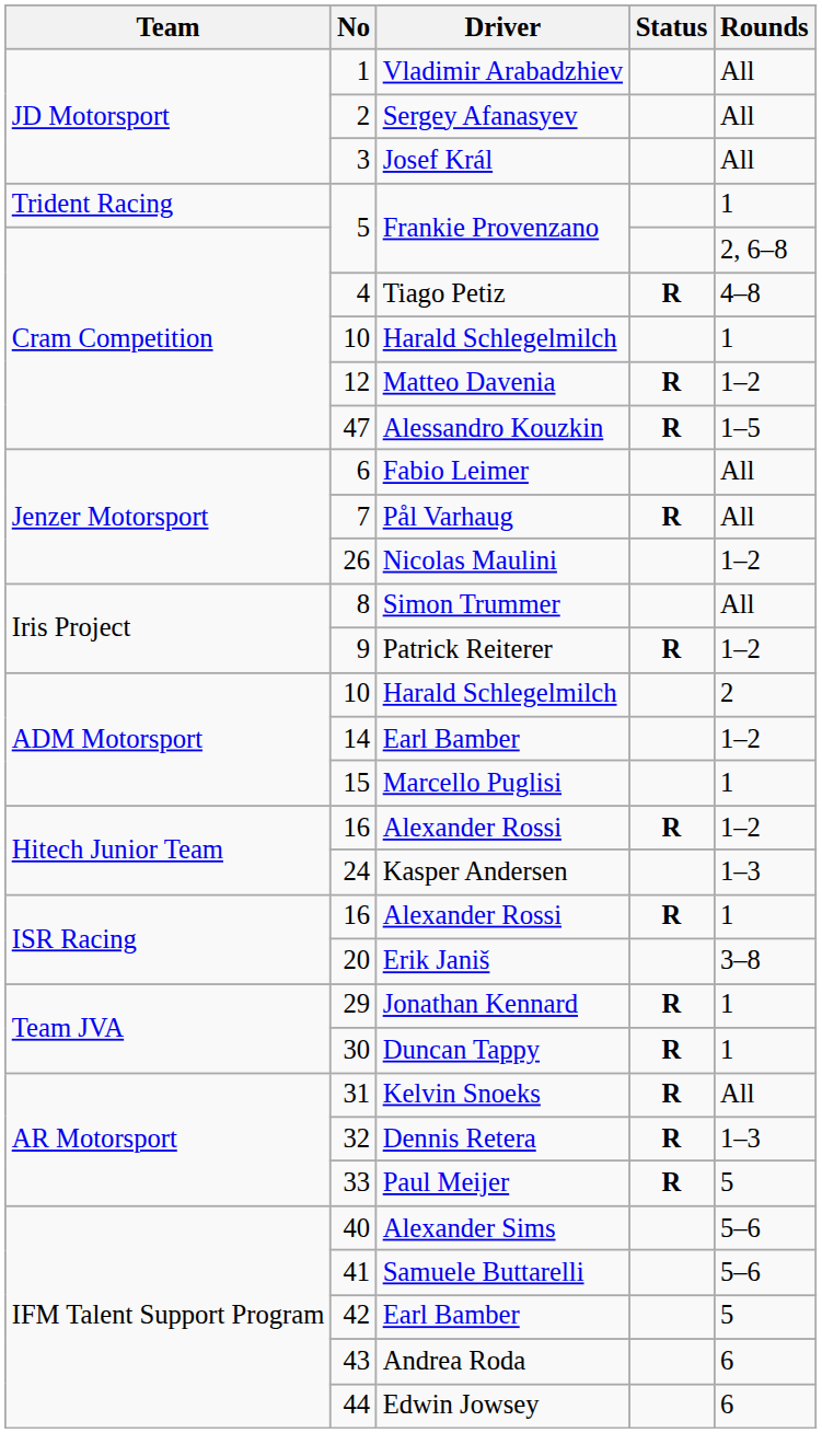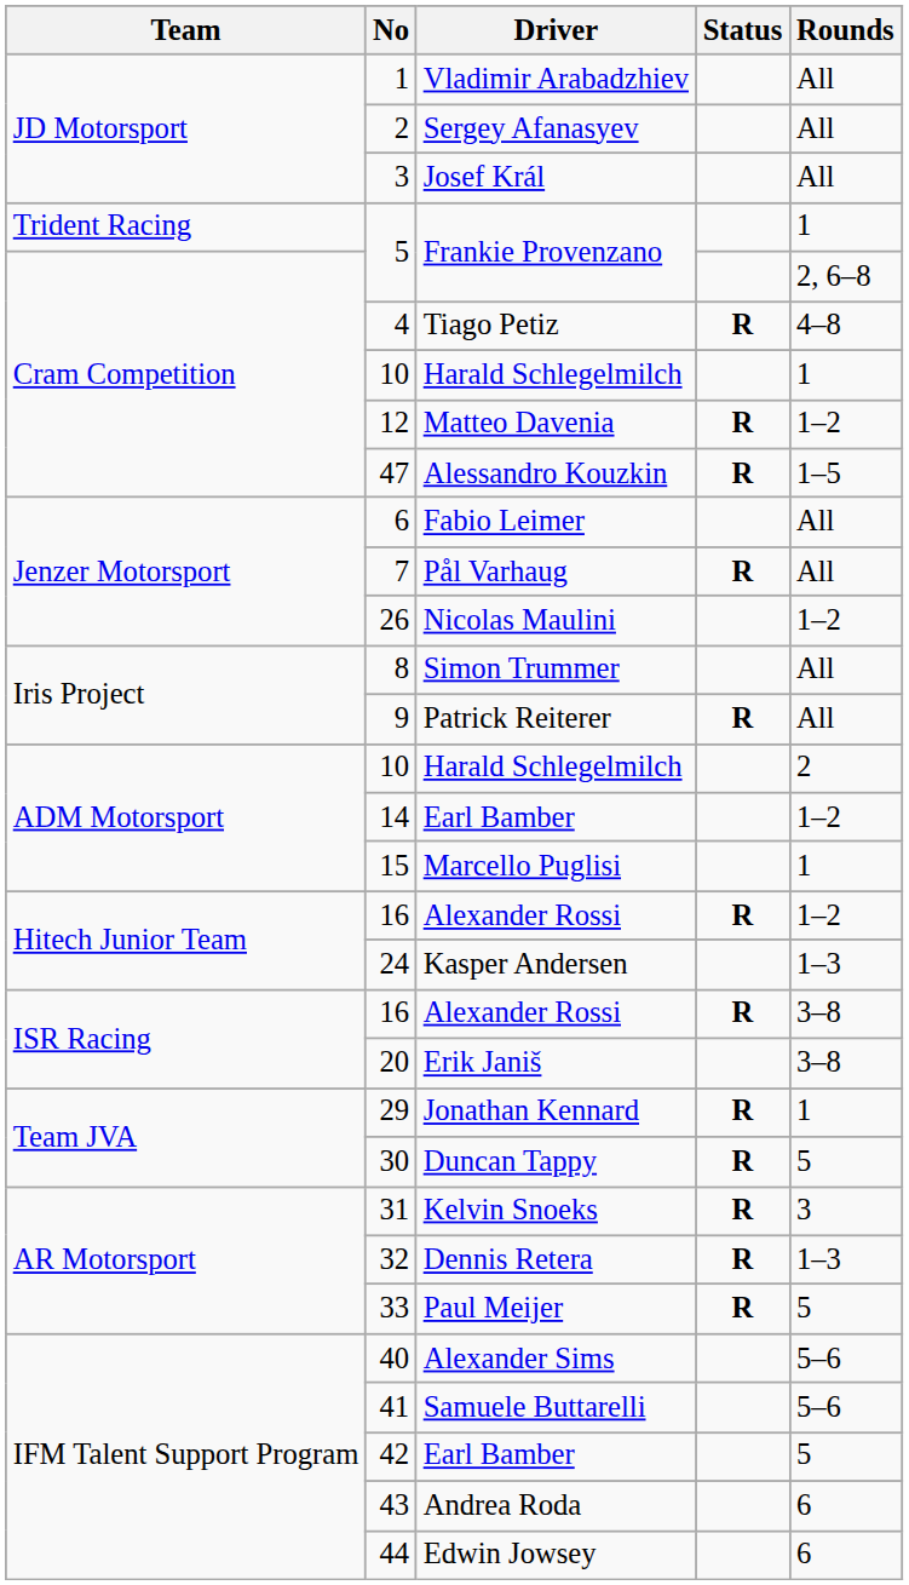9 | Rounds: 1–2 -> All
ISR Racing / 16 | Rounds: 1 -> 3–8
30 | Rounds: 1 -> 5
31 | Rounds: All -> 3
